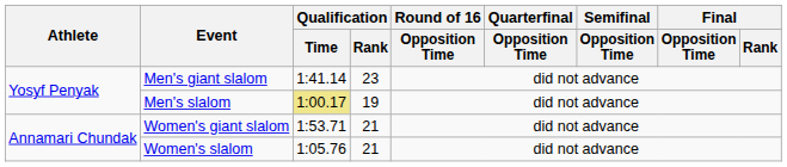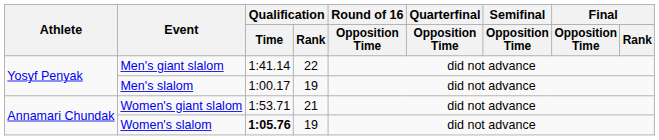Men's giant slalom | Qualification / Rank: 23 -> 22
Men's slalom | Qualification / Time: khaki background -> no background
Women's slalom | Qualification / Time: normal -> bold
Women's slalom | Qualification / Rank: 21 -> 19
